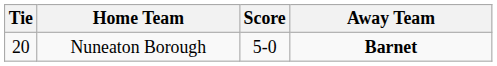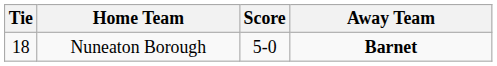Nuneaton Borough | Tie: 20 -> 18
